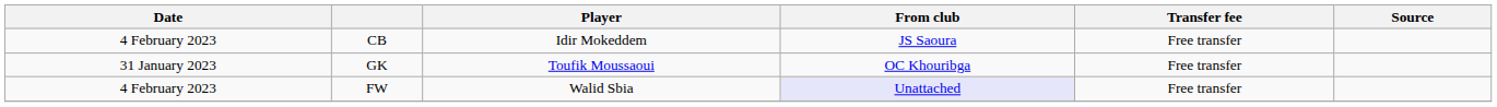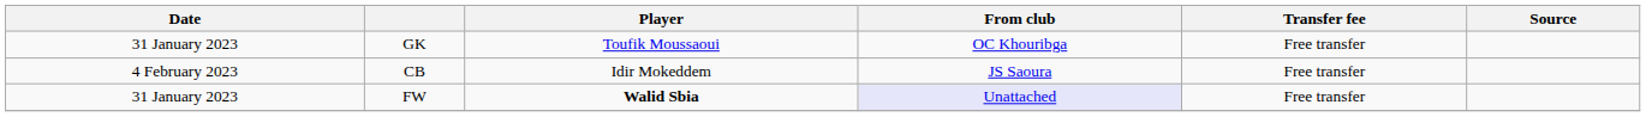rows swapped: GK <-> CB
FW | Date: 4 February 2023 -> 31 January 2023
FW | Player: normal -> bold
